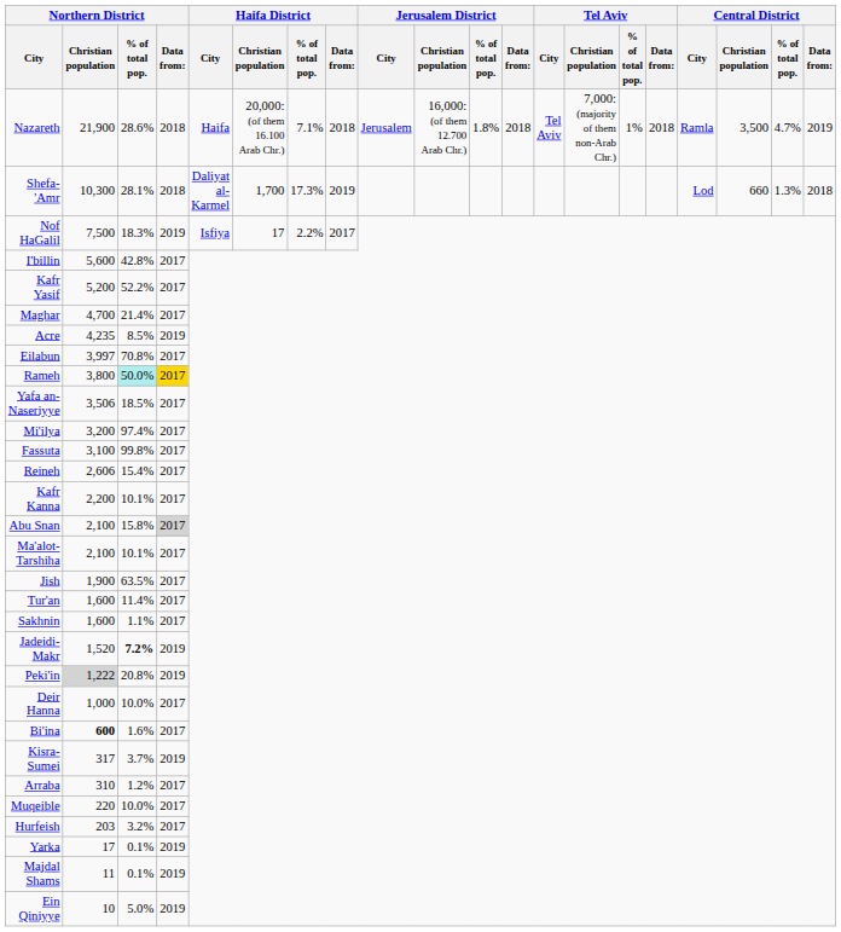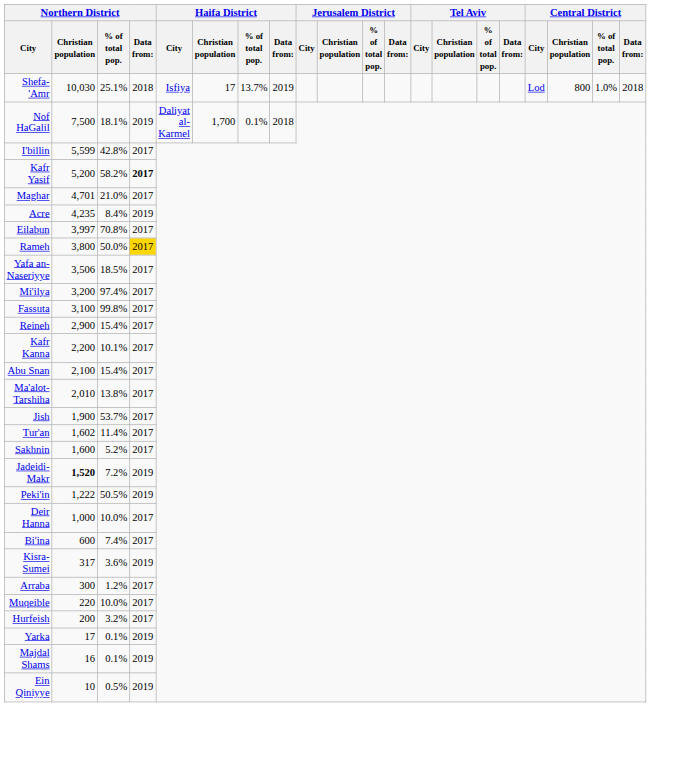- row: Nazareth | 21,900 | 28.6% | 2018 | Haifa | 20,000: (of them 16.100 Arab Chr.) | 7.1% | 2018 | Jerusalem | 16,000: (of them 12.700 Arab Chr.) | 1.8% | 2018 | Tel Aviv | 7,000: (majority of them non-Arab Chr.) | 1% | 2018 | Ramla | 3,500 | 4.7% | 2019
Shefa-'Amr | Northern District / Christian population: 10,300 -> 10,030
Shefa-'Amr | Northern District / % of total pop.: 28.1% -> 25.1%
Shefa-'Amr | Haifa District / City: Daliyat al-Karmel -> Isfiya
Shefa-'Amr | Haifa District / Christian population: 1,700 -> 17
Shefa-'Amr | Haifa District / % of total pop.: 17.3% -> 13.7%
Shefa-'Amr | Central District / Christian population: 660 -> 800
Shefa-'Amr | Central District / % of total pop.: 1.3% -> 1.0%
Nof HaGalil | Northern District / % of total pop.: 18.3% -> 18.1%
Nof HaGalil | Haifa District / City: Isfiya -> Daliyat al-Karmel
Nof HaGalil | Haifa District / Christian population: 17 -> 1,700
Nof HaGalil | Haifa District / % of total pop.: 2.2% -> 0.1%
Nof HaGalil | Haifa District / Data from:: 2017 -> 2018
I'billin | Northern District / Christian population: 5,600 -> 5,599
Kafr Yasif | Northern District / % of total pop.: 52.2% -> 58.2%
Kafr Yasif | Northern District / Data from:: normal -> bold
Maghar | Northern District / Christian population: 4,700 -> 4,701
Maghar | Northern District / % of total pop.: 21.4% -> 21.0%
Acre | Northern District / % of total pop.: 8.5% -> 8.4%
Rameh | Northern District / % of total pop.: paleturquoise background -> no background
Reineh | Northern District / Christian population: 2,606 -> 2,900
Abu Snan | Northern District / % of total pop.: 15.8% -> 15.4%
Abu Snan | Northern District / Data from:: lightgrey background -> no background
Ma'alot-Tarshiha | Northern District / Christian population: 2,100 -> 2,010
Ma'alot-Tarshiha | Northern District / % of total pop.: 10.1% -> 13.8%
Jish | Northern District / % of total pop.: 63.5% -> 53.7%
Tur'an | Northern District / Christian population: 1,600 -> 1,602
Sakhnin | Northern District / % of total pop.: 1.1% -> 5.2%
Jadeidi-Makr | Northern District / Christian population: normal -> bold
Jadeidi-Makr | Northern District / % of total pop.: bold -> normal
Peki'in | Northern District / Christian population: lightgrey background -> no background
Peki'in | Northern District / % of total pop.: 20.8% -> 50.5%
Bi'ina | Northern District / Christian population: bold -> normal
Bi'ina | Northern District / % of total pop.: 1.6% -> 7.4%
Kisra-Sumei | Northern District / % of total pop.: 3.7% -> 3.6%
Arraba | Northern District / Christian population: 310 -> 300
Hurfeish | Northern District / Christian population: 203 -> 200
Majdal Shams | Northern District / Christian population: 11 -> 16
Ein Qiniyye | Northern District / % of total pop.: 5.0% -> 0.5%
